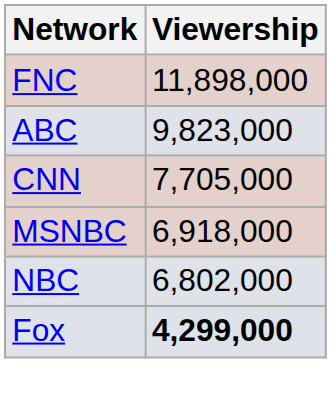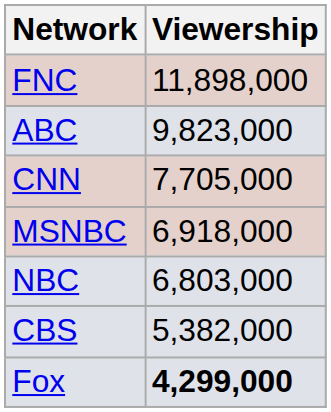NBC | Viewership: 6,802,000 -> 6,803,000
+ row: CBS | 5,382,000
